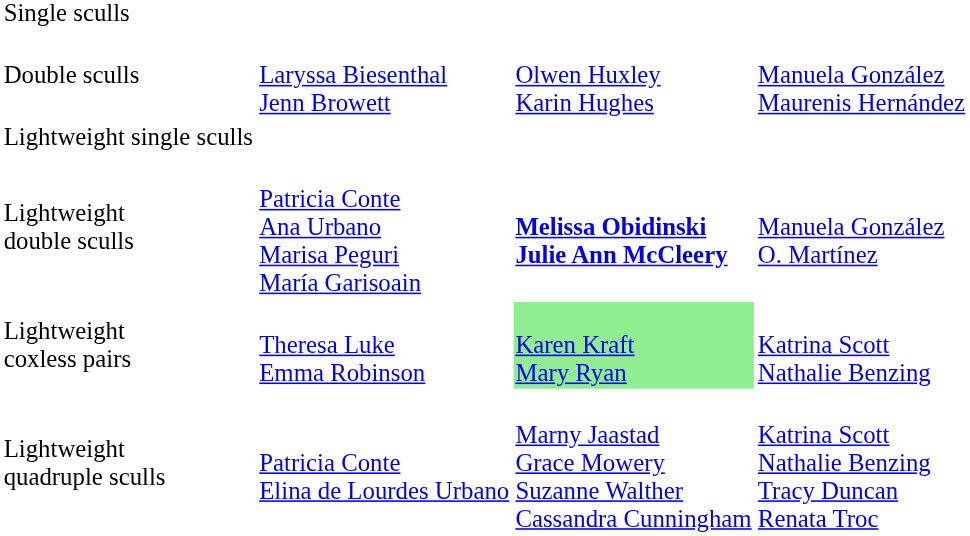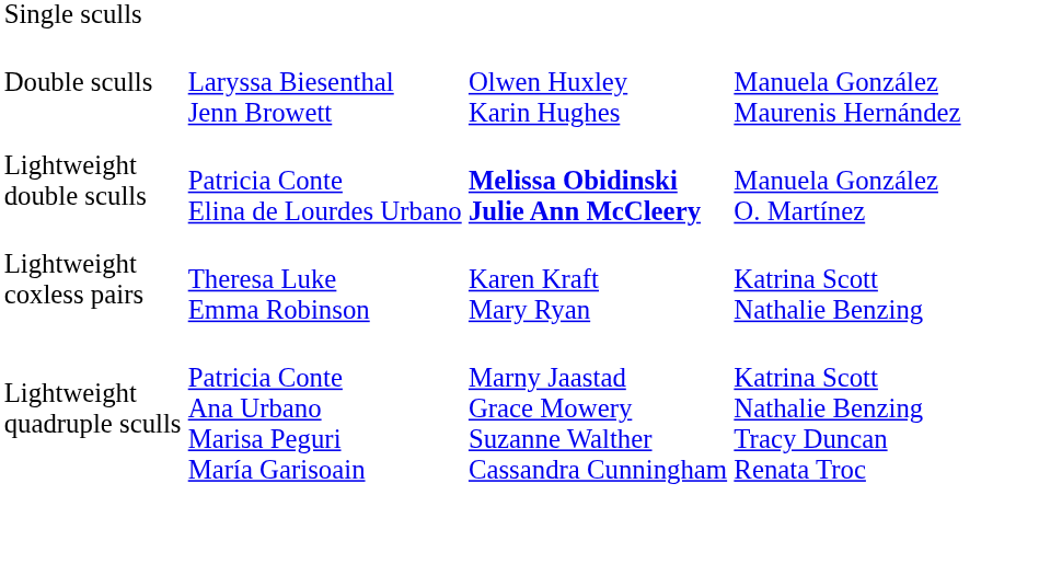- row: Lightweight single sculls
Lightweight double sculls | column 2: Patricia Conte Ana Urbano Marisa Peguri María Garisoain -> Patricia Conte Elina de Lourdes Urbano
Lightweight coxless pairs | column 3: lightgreen background -> no background
Lightweight quadruple sculls | column 2: Patricia Conte Elina de Lourdes Urbano -> Patricia Conte Ana Urbano Marisa Peguri María Garisoain
